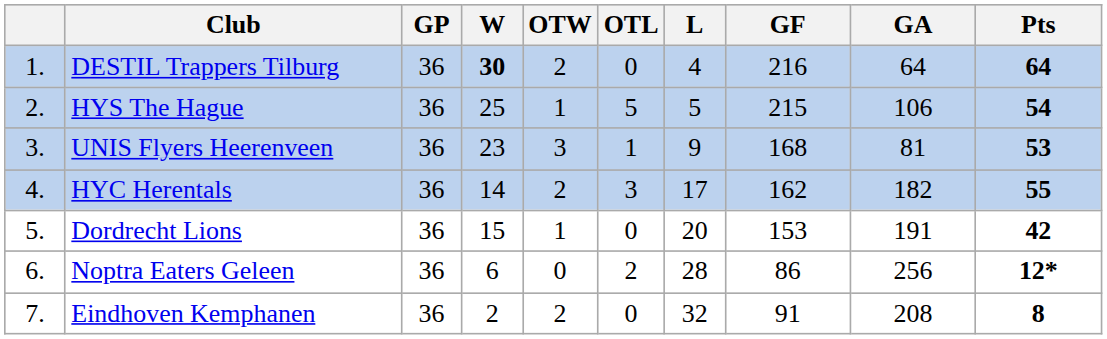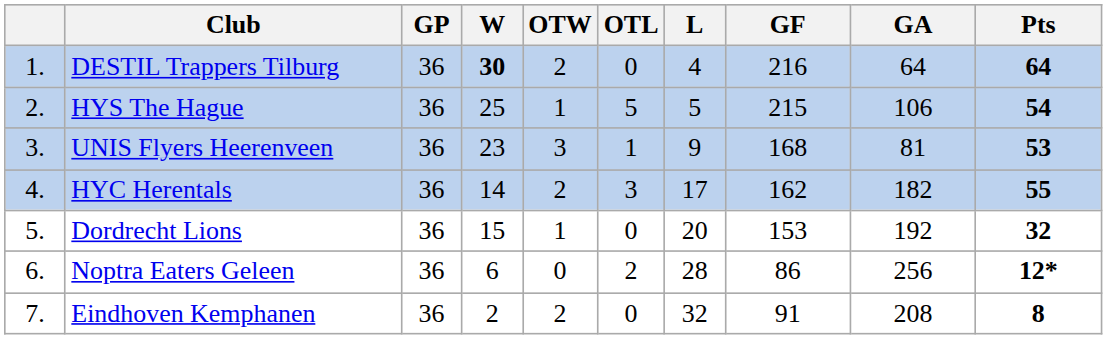Dordrecht Lions | GA: 191 -> 192
Dordrecht Lions | Pts: 42 -> 32
